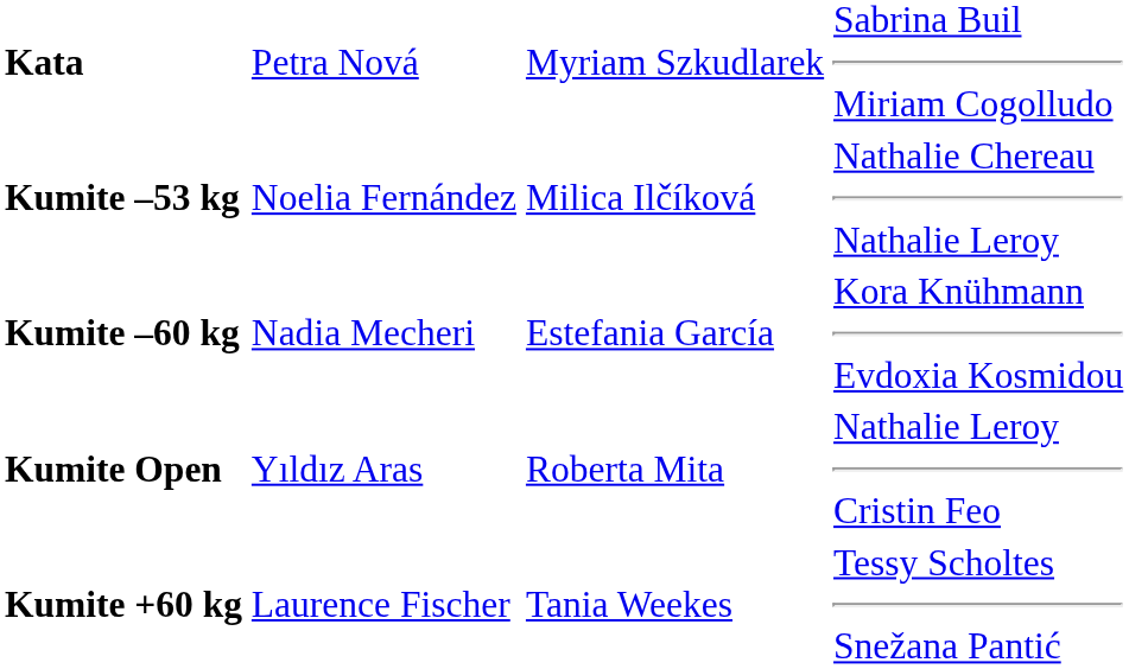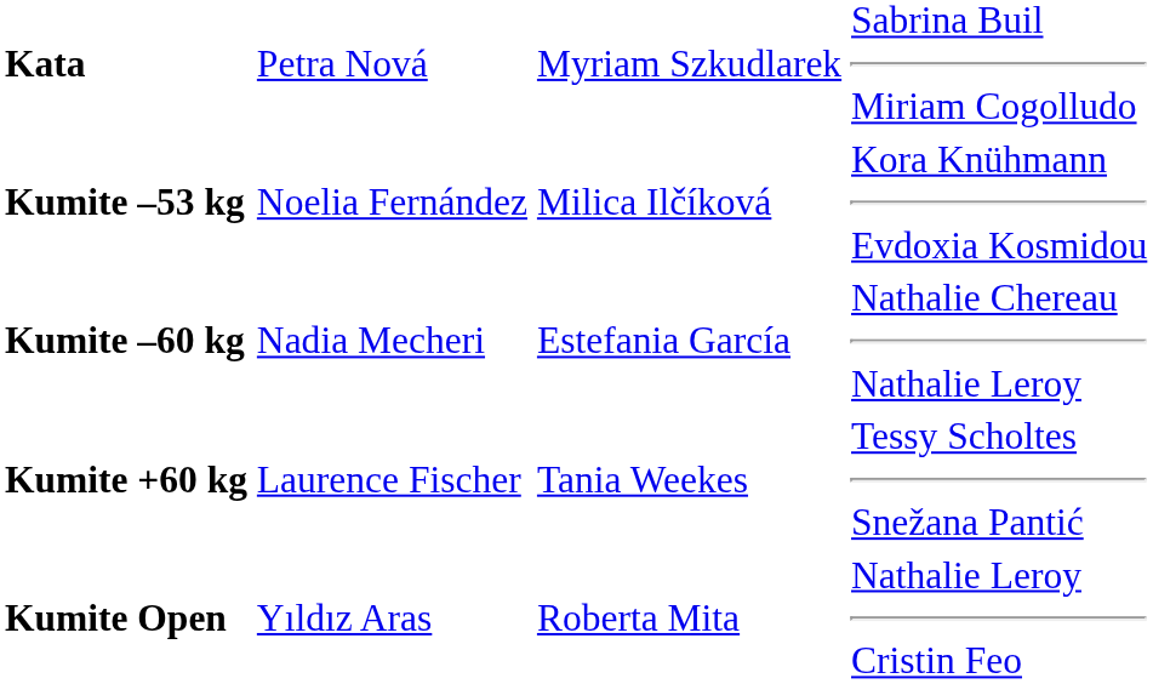Kumite –53 kg | column 4: Nathalie Chereau Nathalie Leroy -> Kora Knühmann Evdoxia Kosmidou
Kumite –60 kg | column 4: Kora Knühmann Evdoxia Kosmidou -> Nathalie Chereau Nathalie Leroy
rows swapped: Kumite +60 kg <-> Kumite Open
